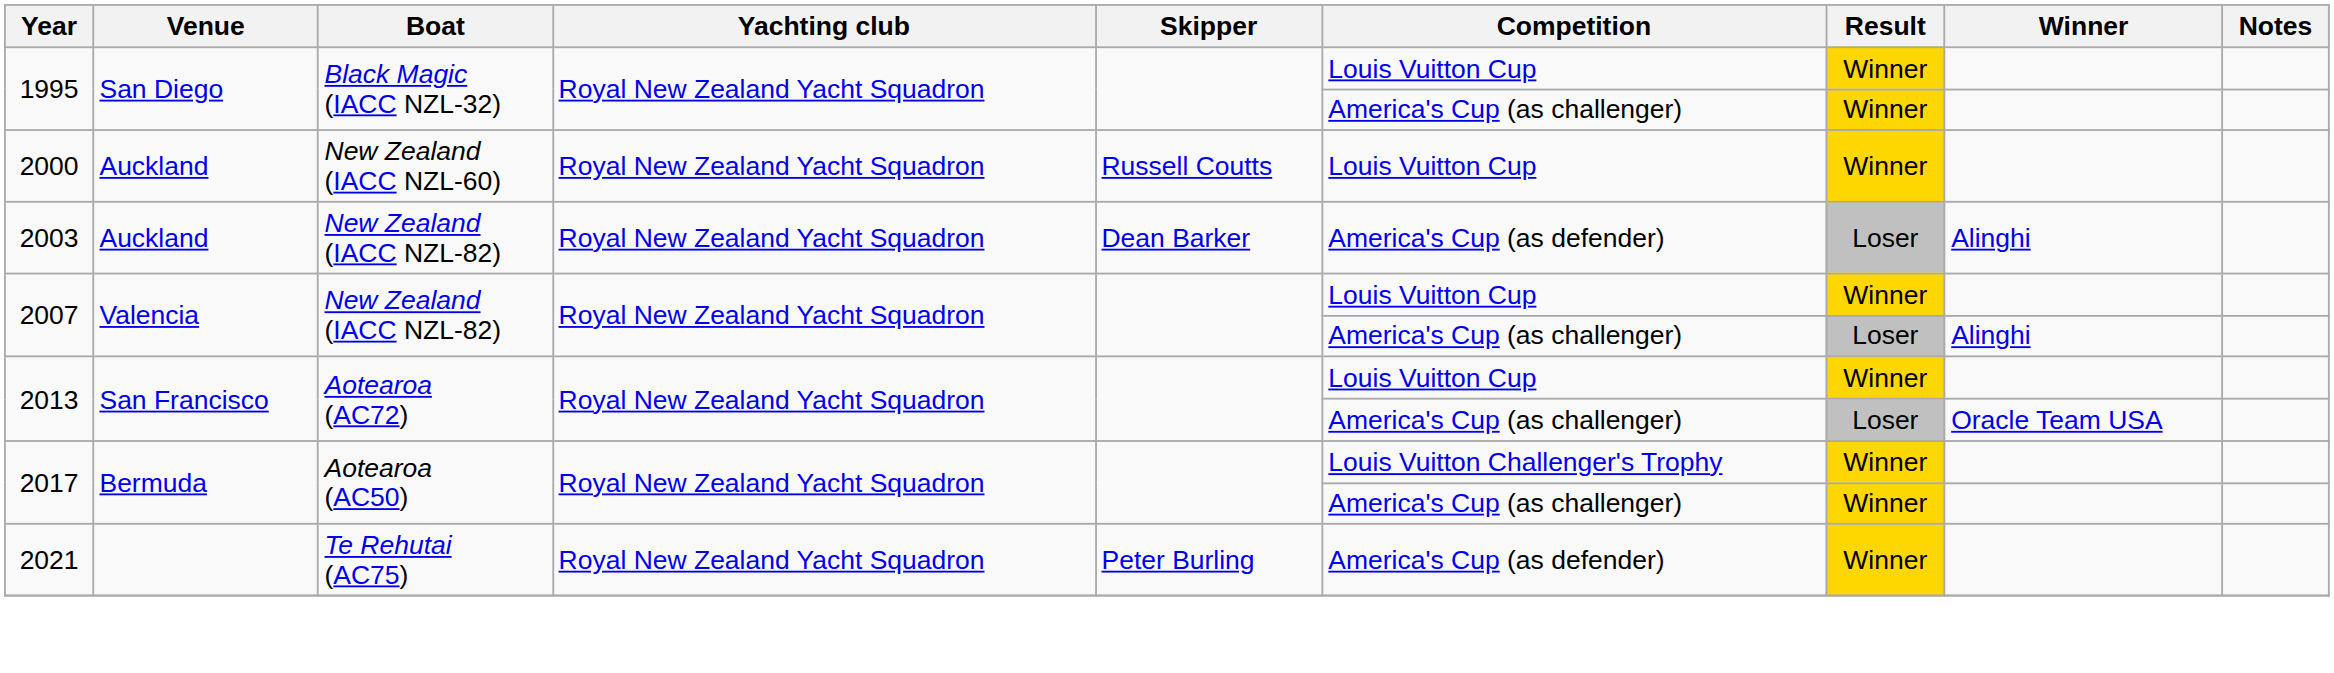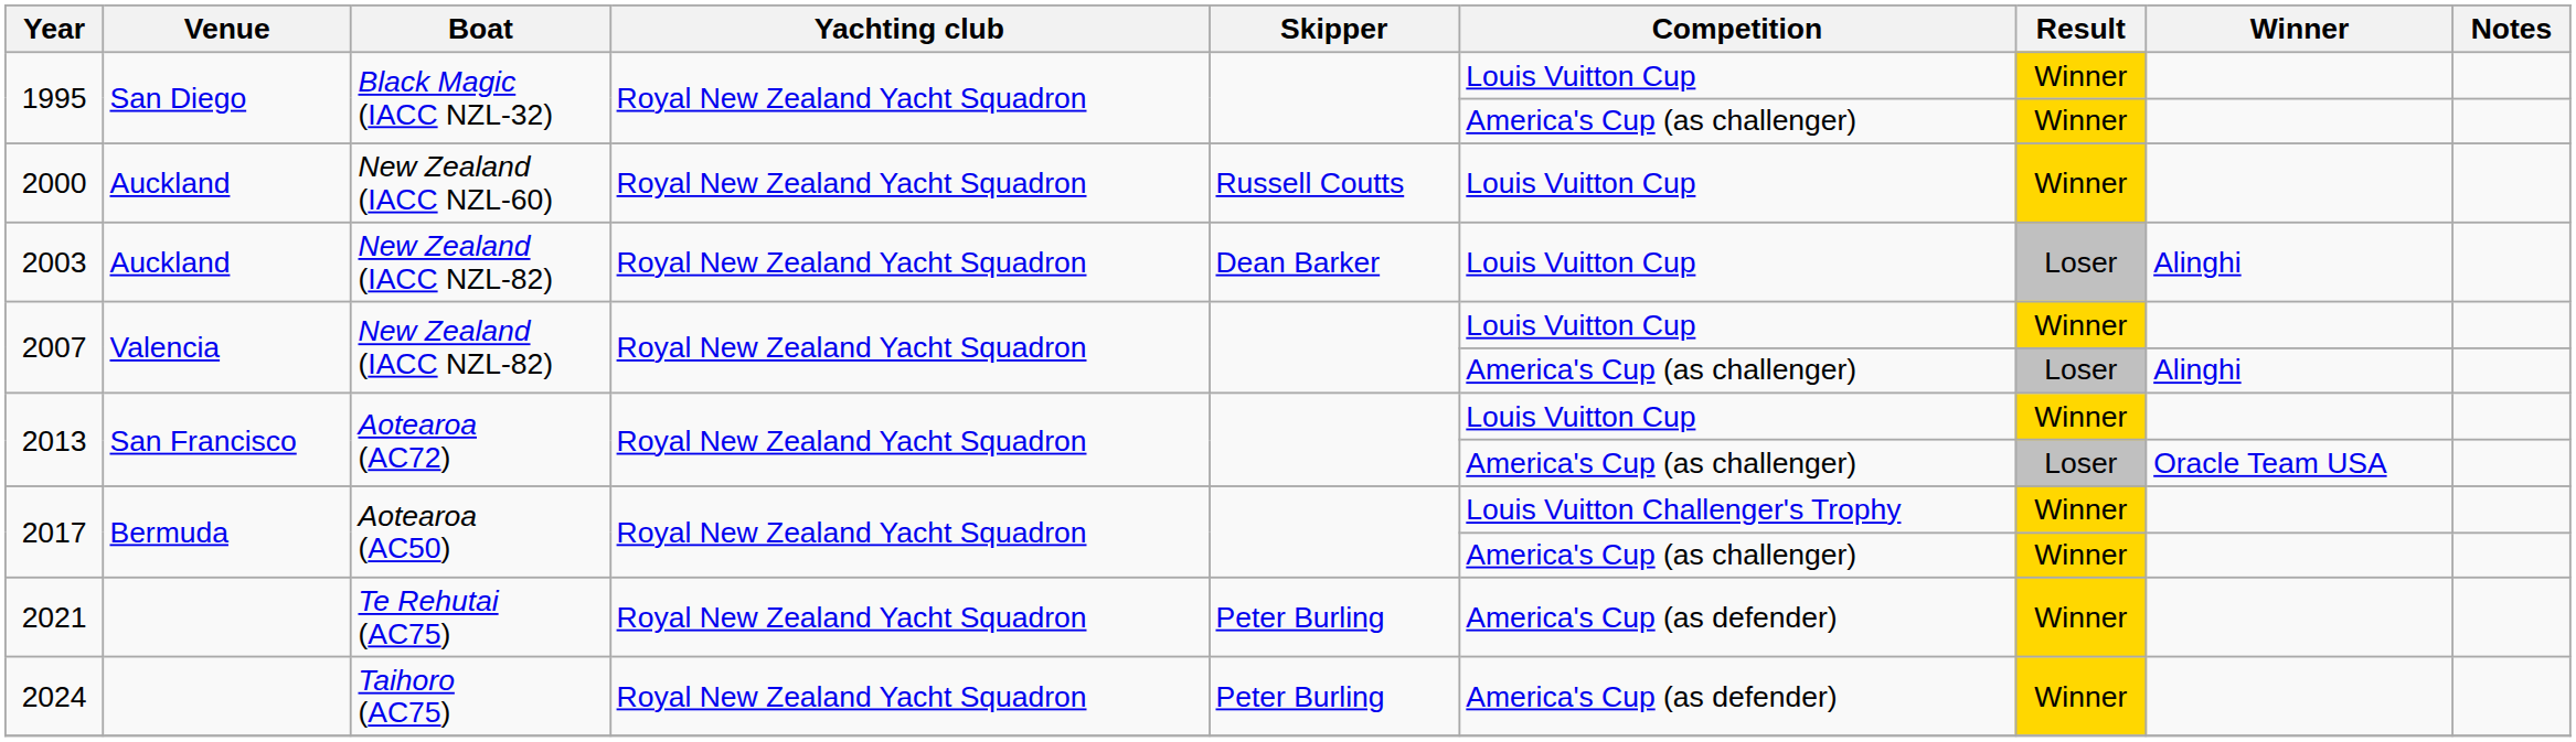2003 | Competition: America's Cup (as defender) -> Louis Vuitton Cup
+ row: 2024 | Taihoro (AC75) | Royal New Zealand Yacht Squadron | Peter Burling | America's Cup (as defender) | Winner
